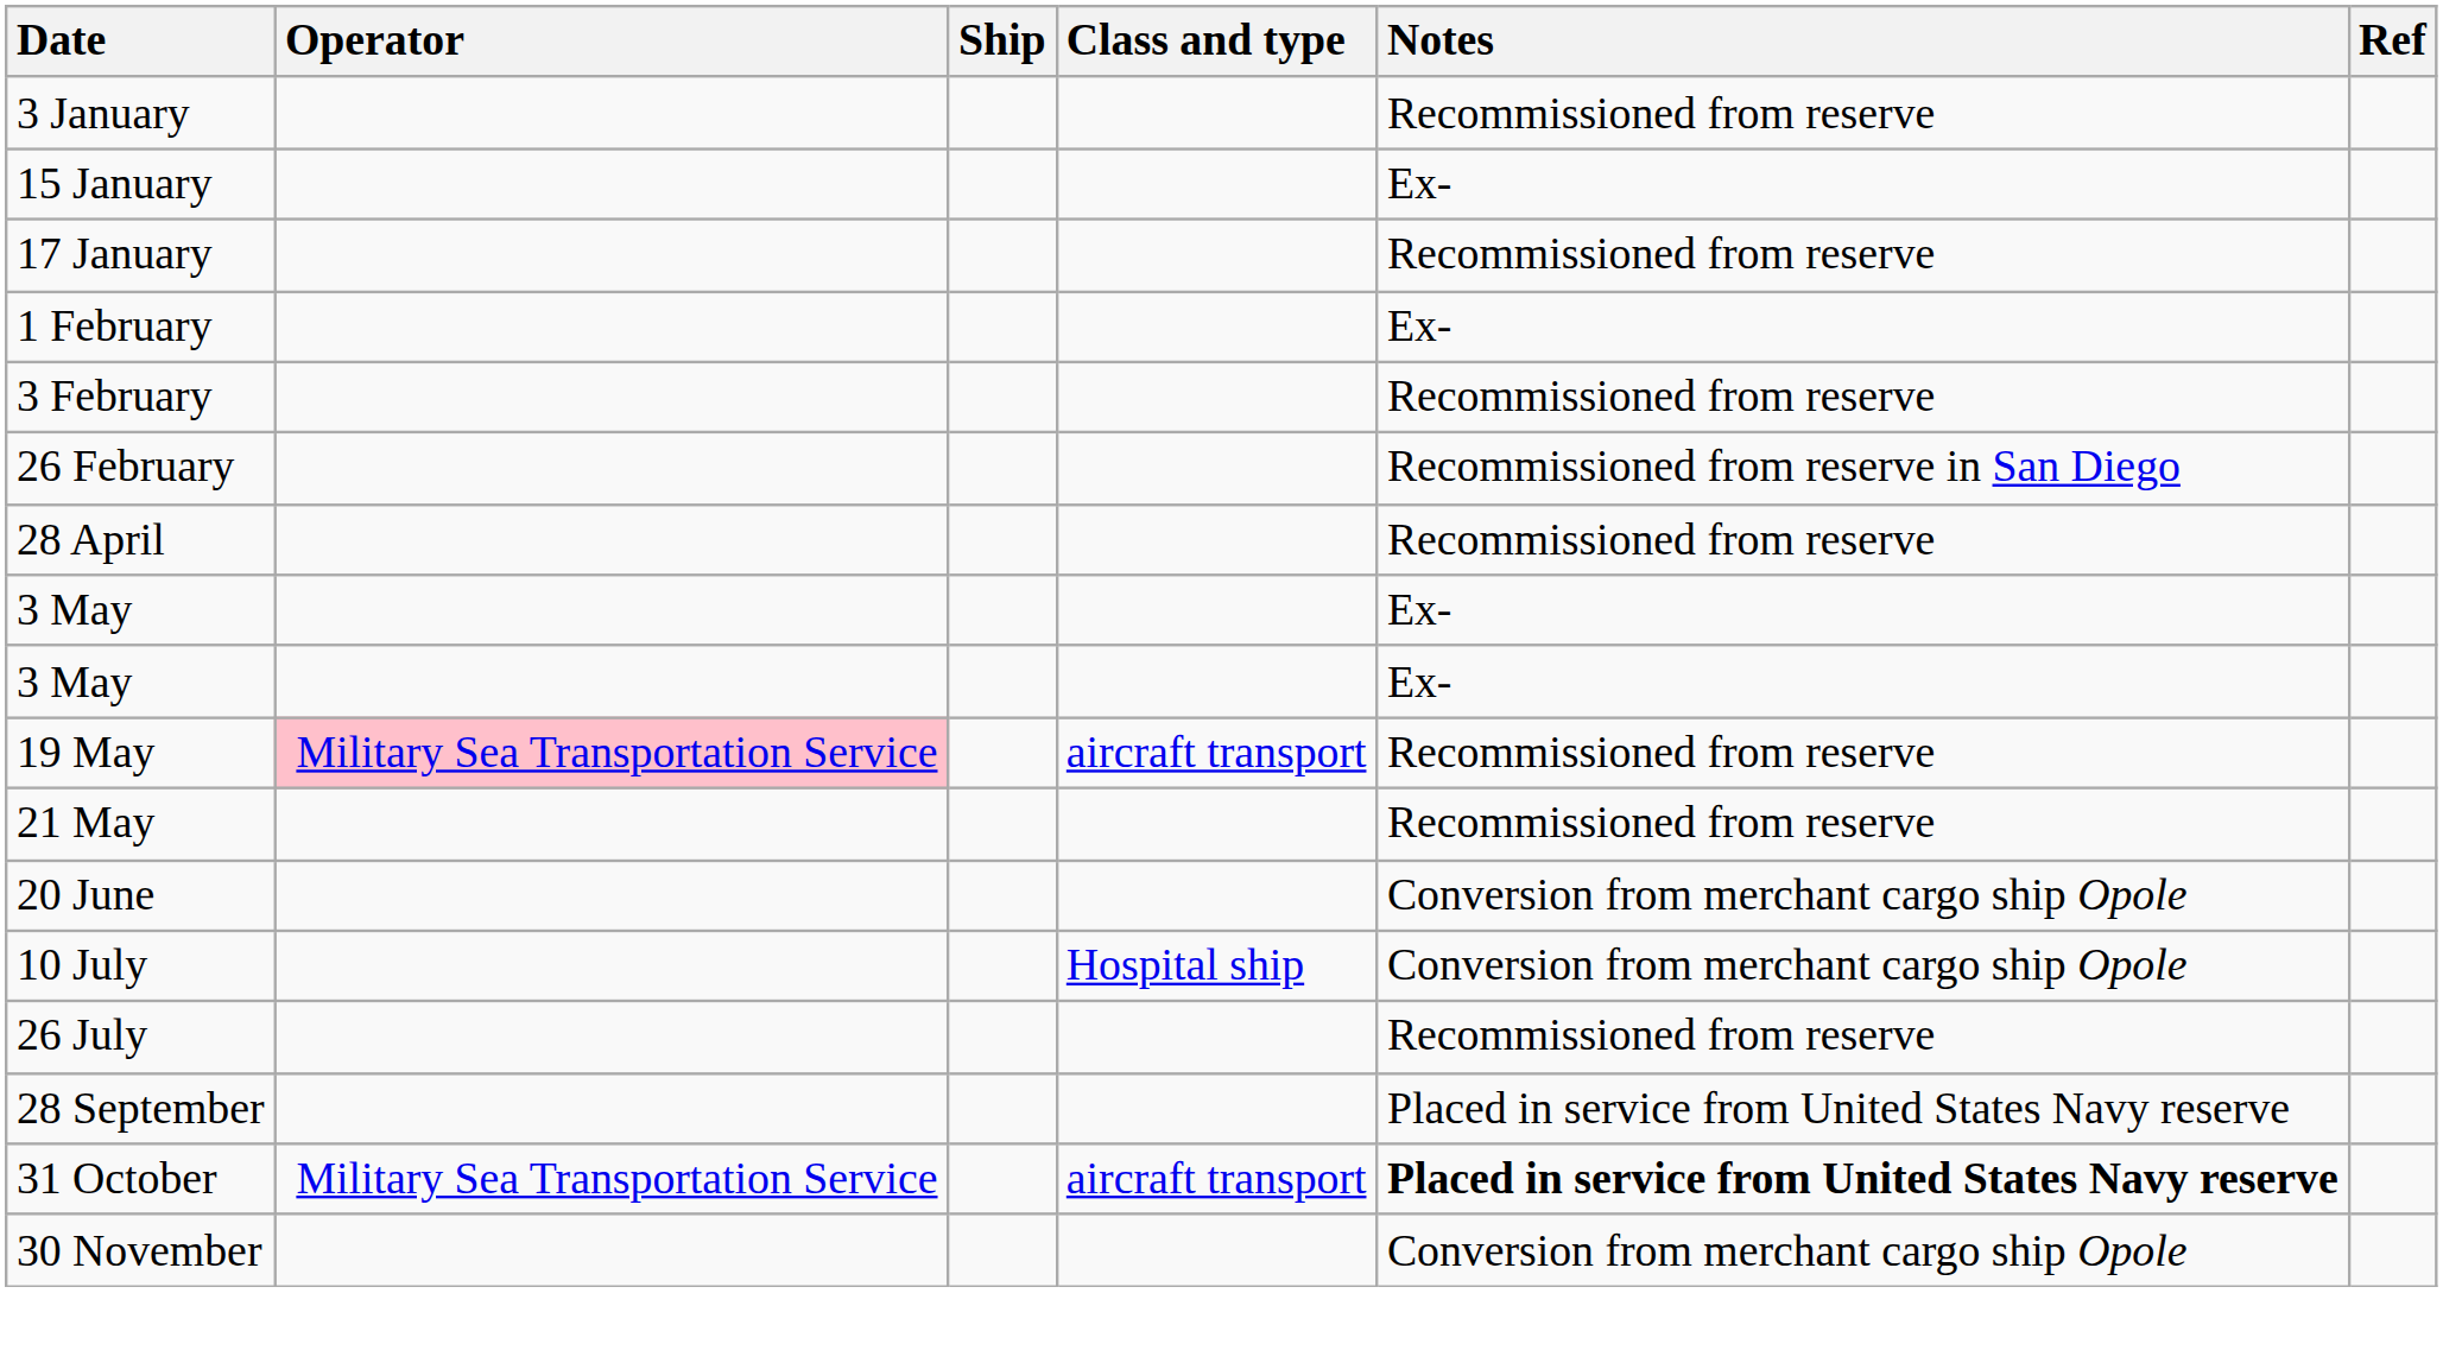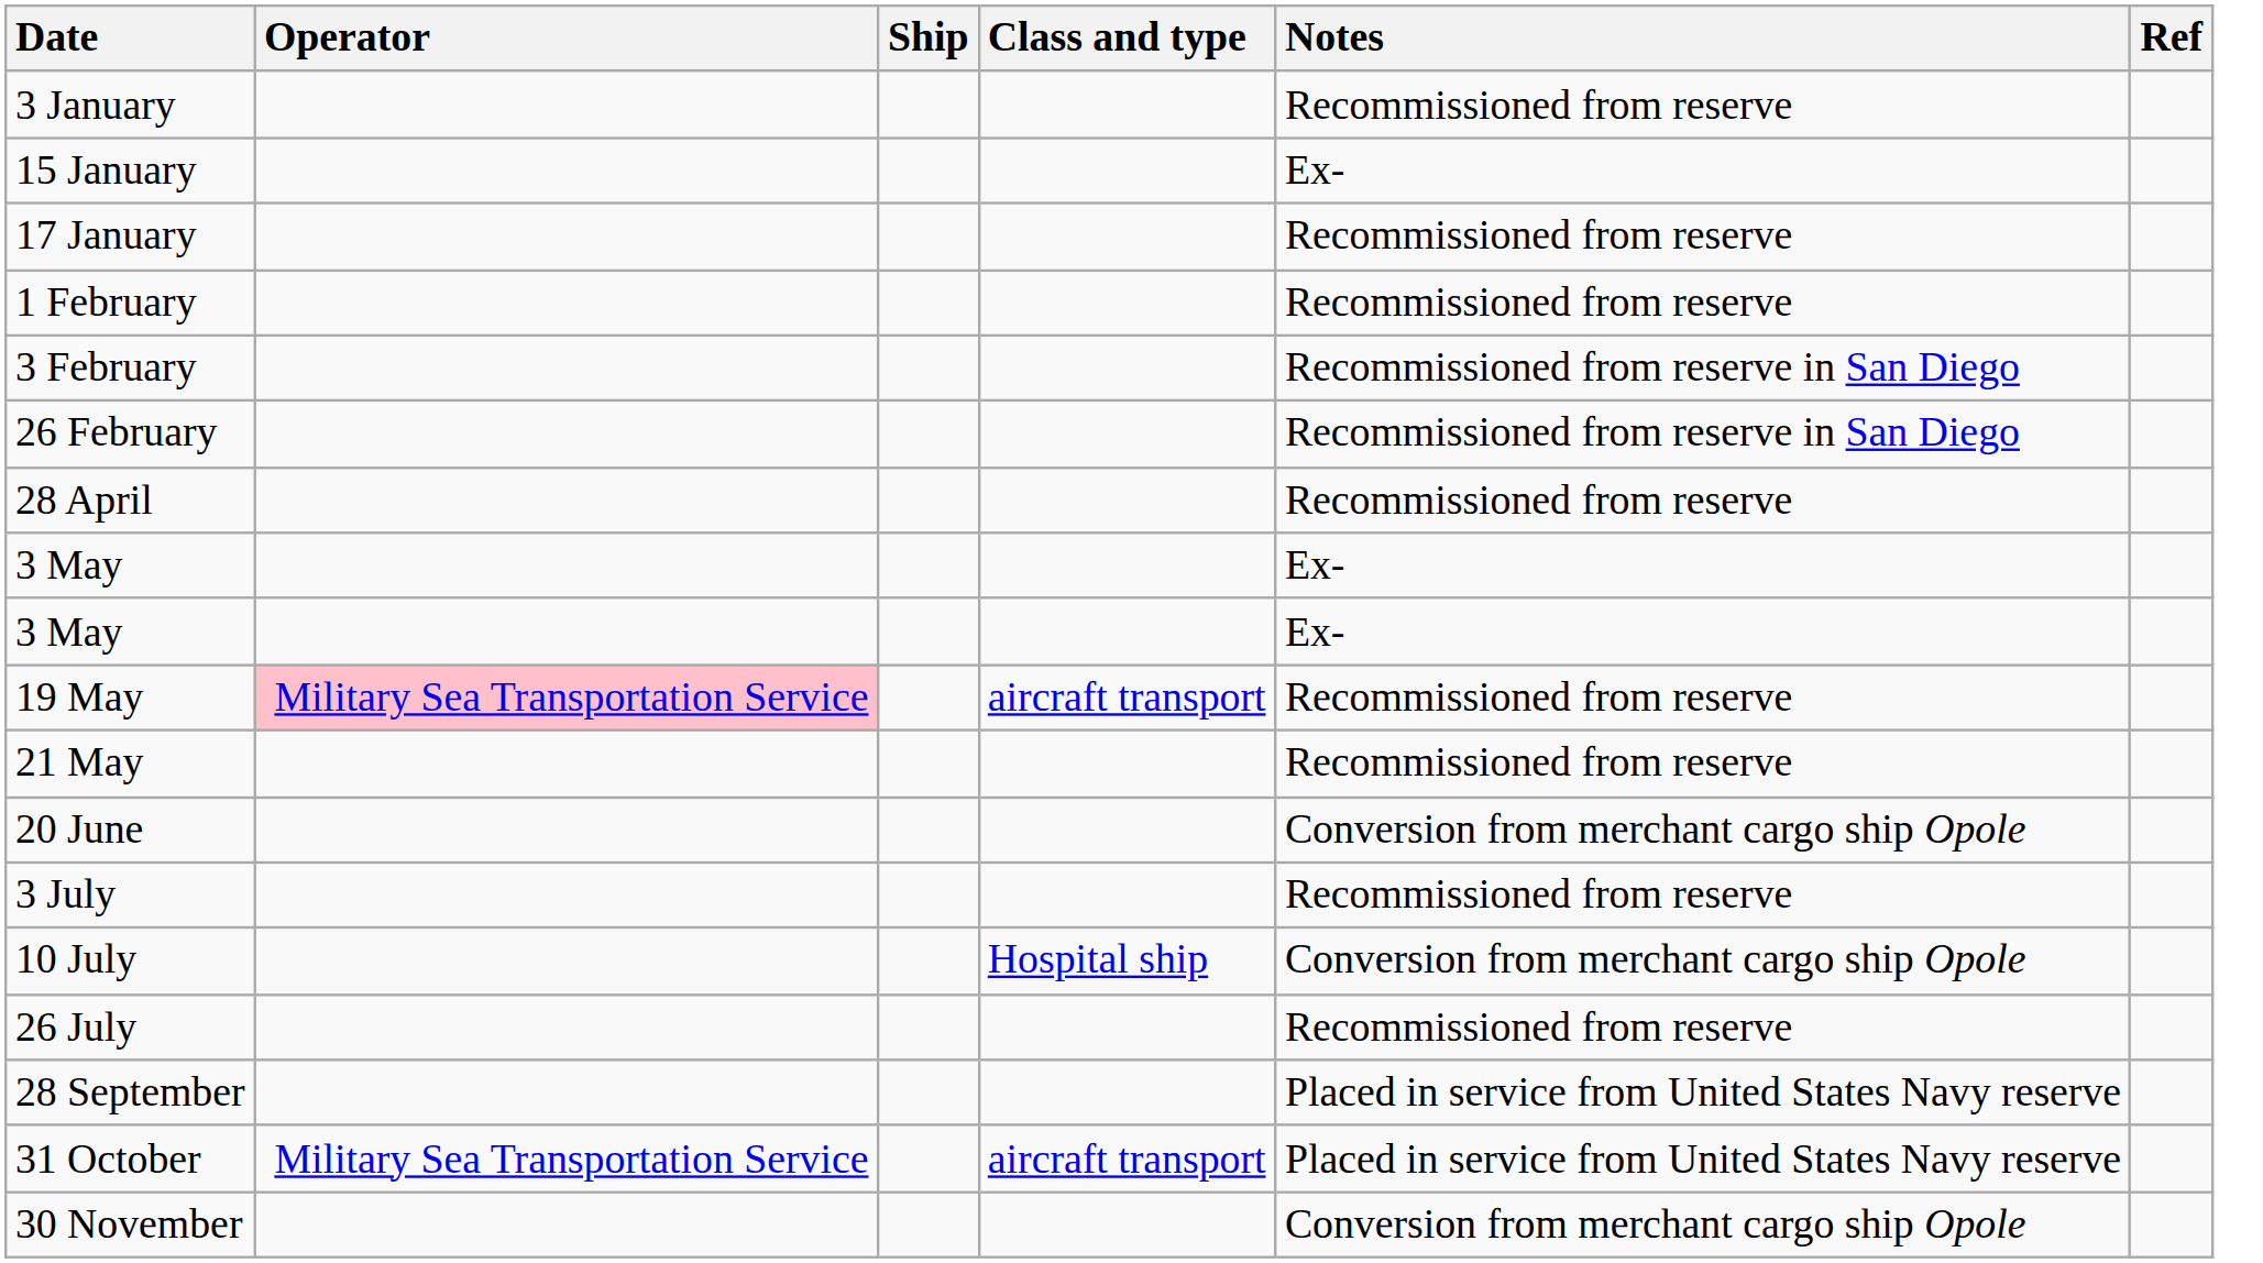1 February | Notes: Ex- -> Recommissioned from reserve
3 February | Notes: Recommissioned from reserve -> Recommissioned from reserve in San Diego
+ row: 3 July | Recommissioned from reserve
31 October | Notes: bold -> normal
